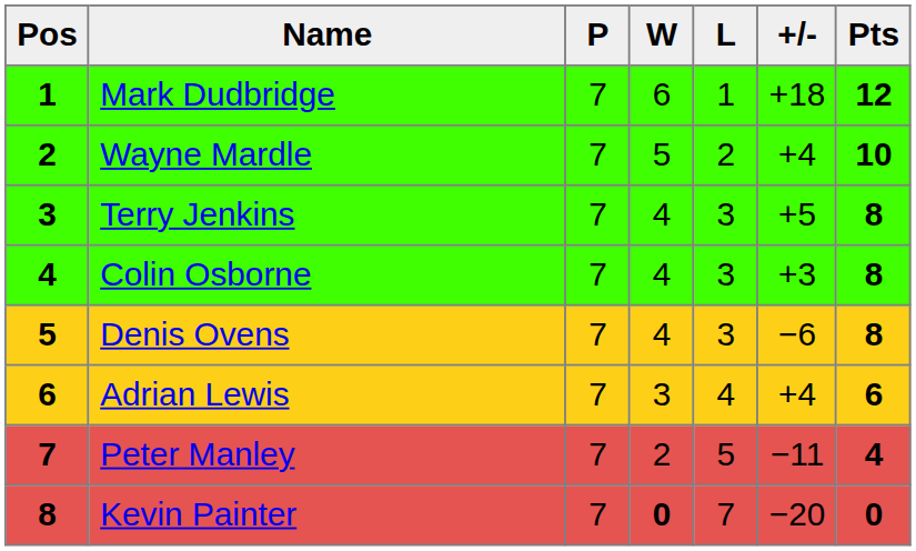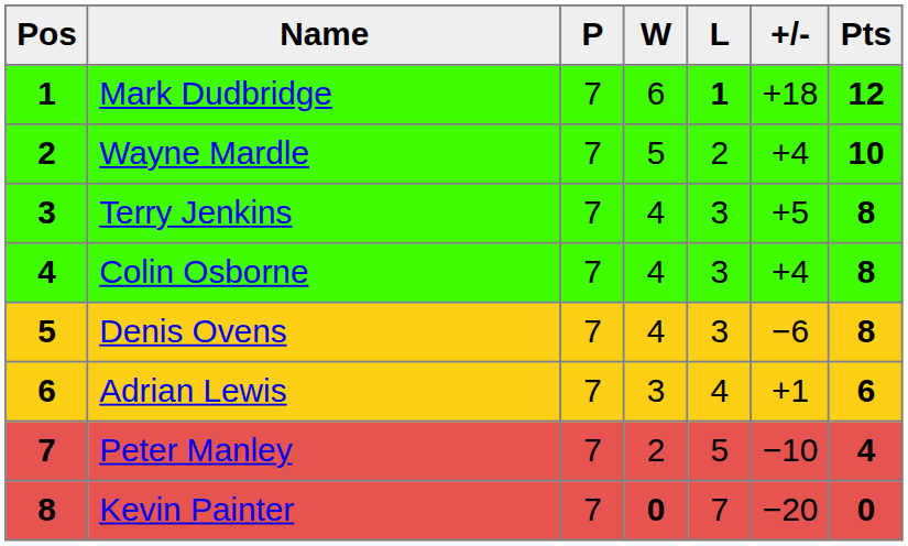Mark Dudbridge | L: normal -> bold
Colin Osborne | +/-: +3 -> +4
Adrian Lewis | +/-: +4 -> +1
Peter Manley | +/-: −11 -> −10
